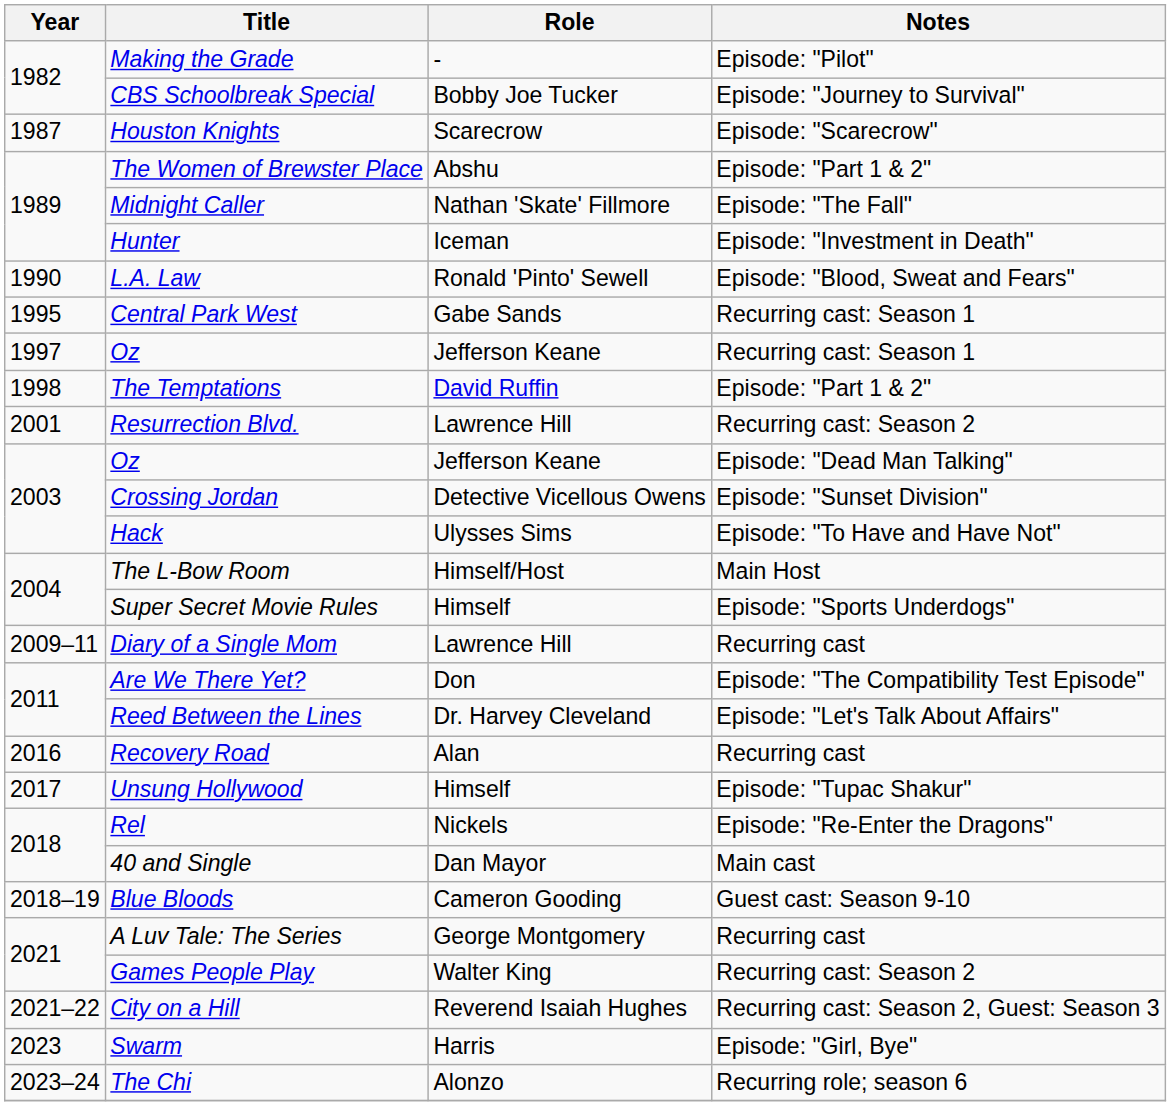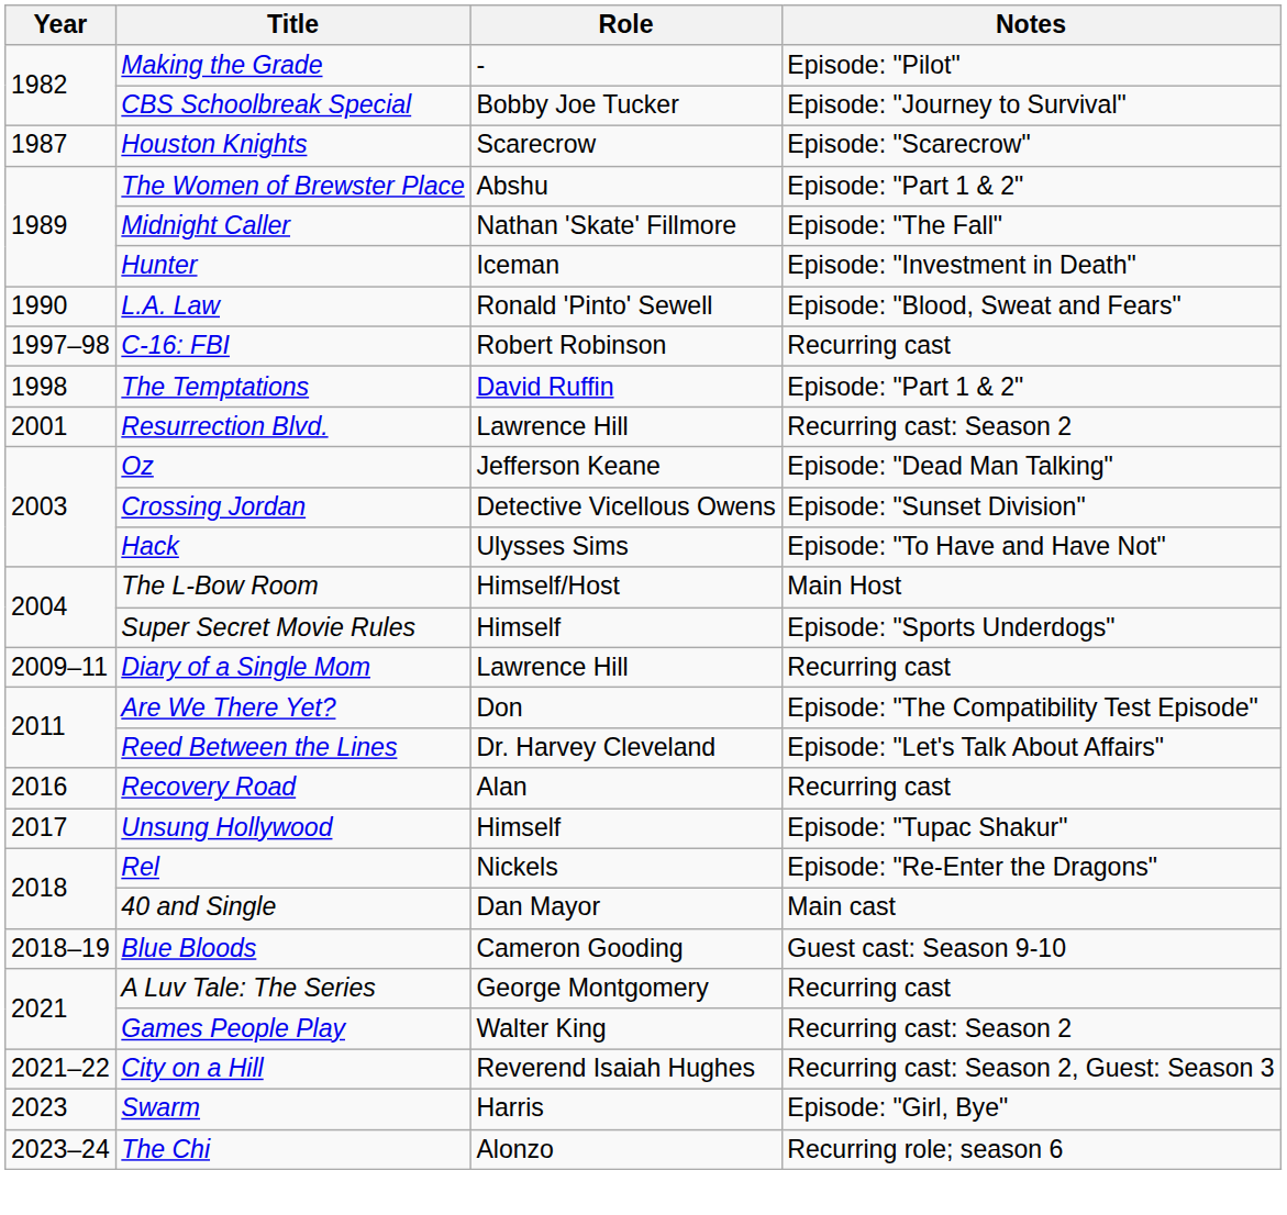- row: 1995 | Central Park West | Gabe Sands | Recurring cast: Season 1
- row: 1997 | Oz | Jefferson Keane | Recurring cast: Season 1
+ row: 1997–98 | C-16: FBI | Robert Robinson | Recurring cast
